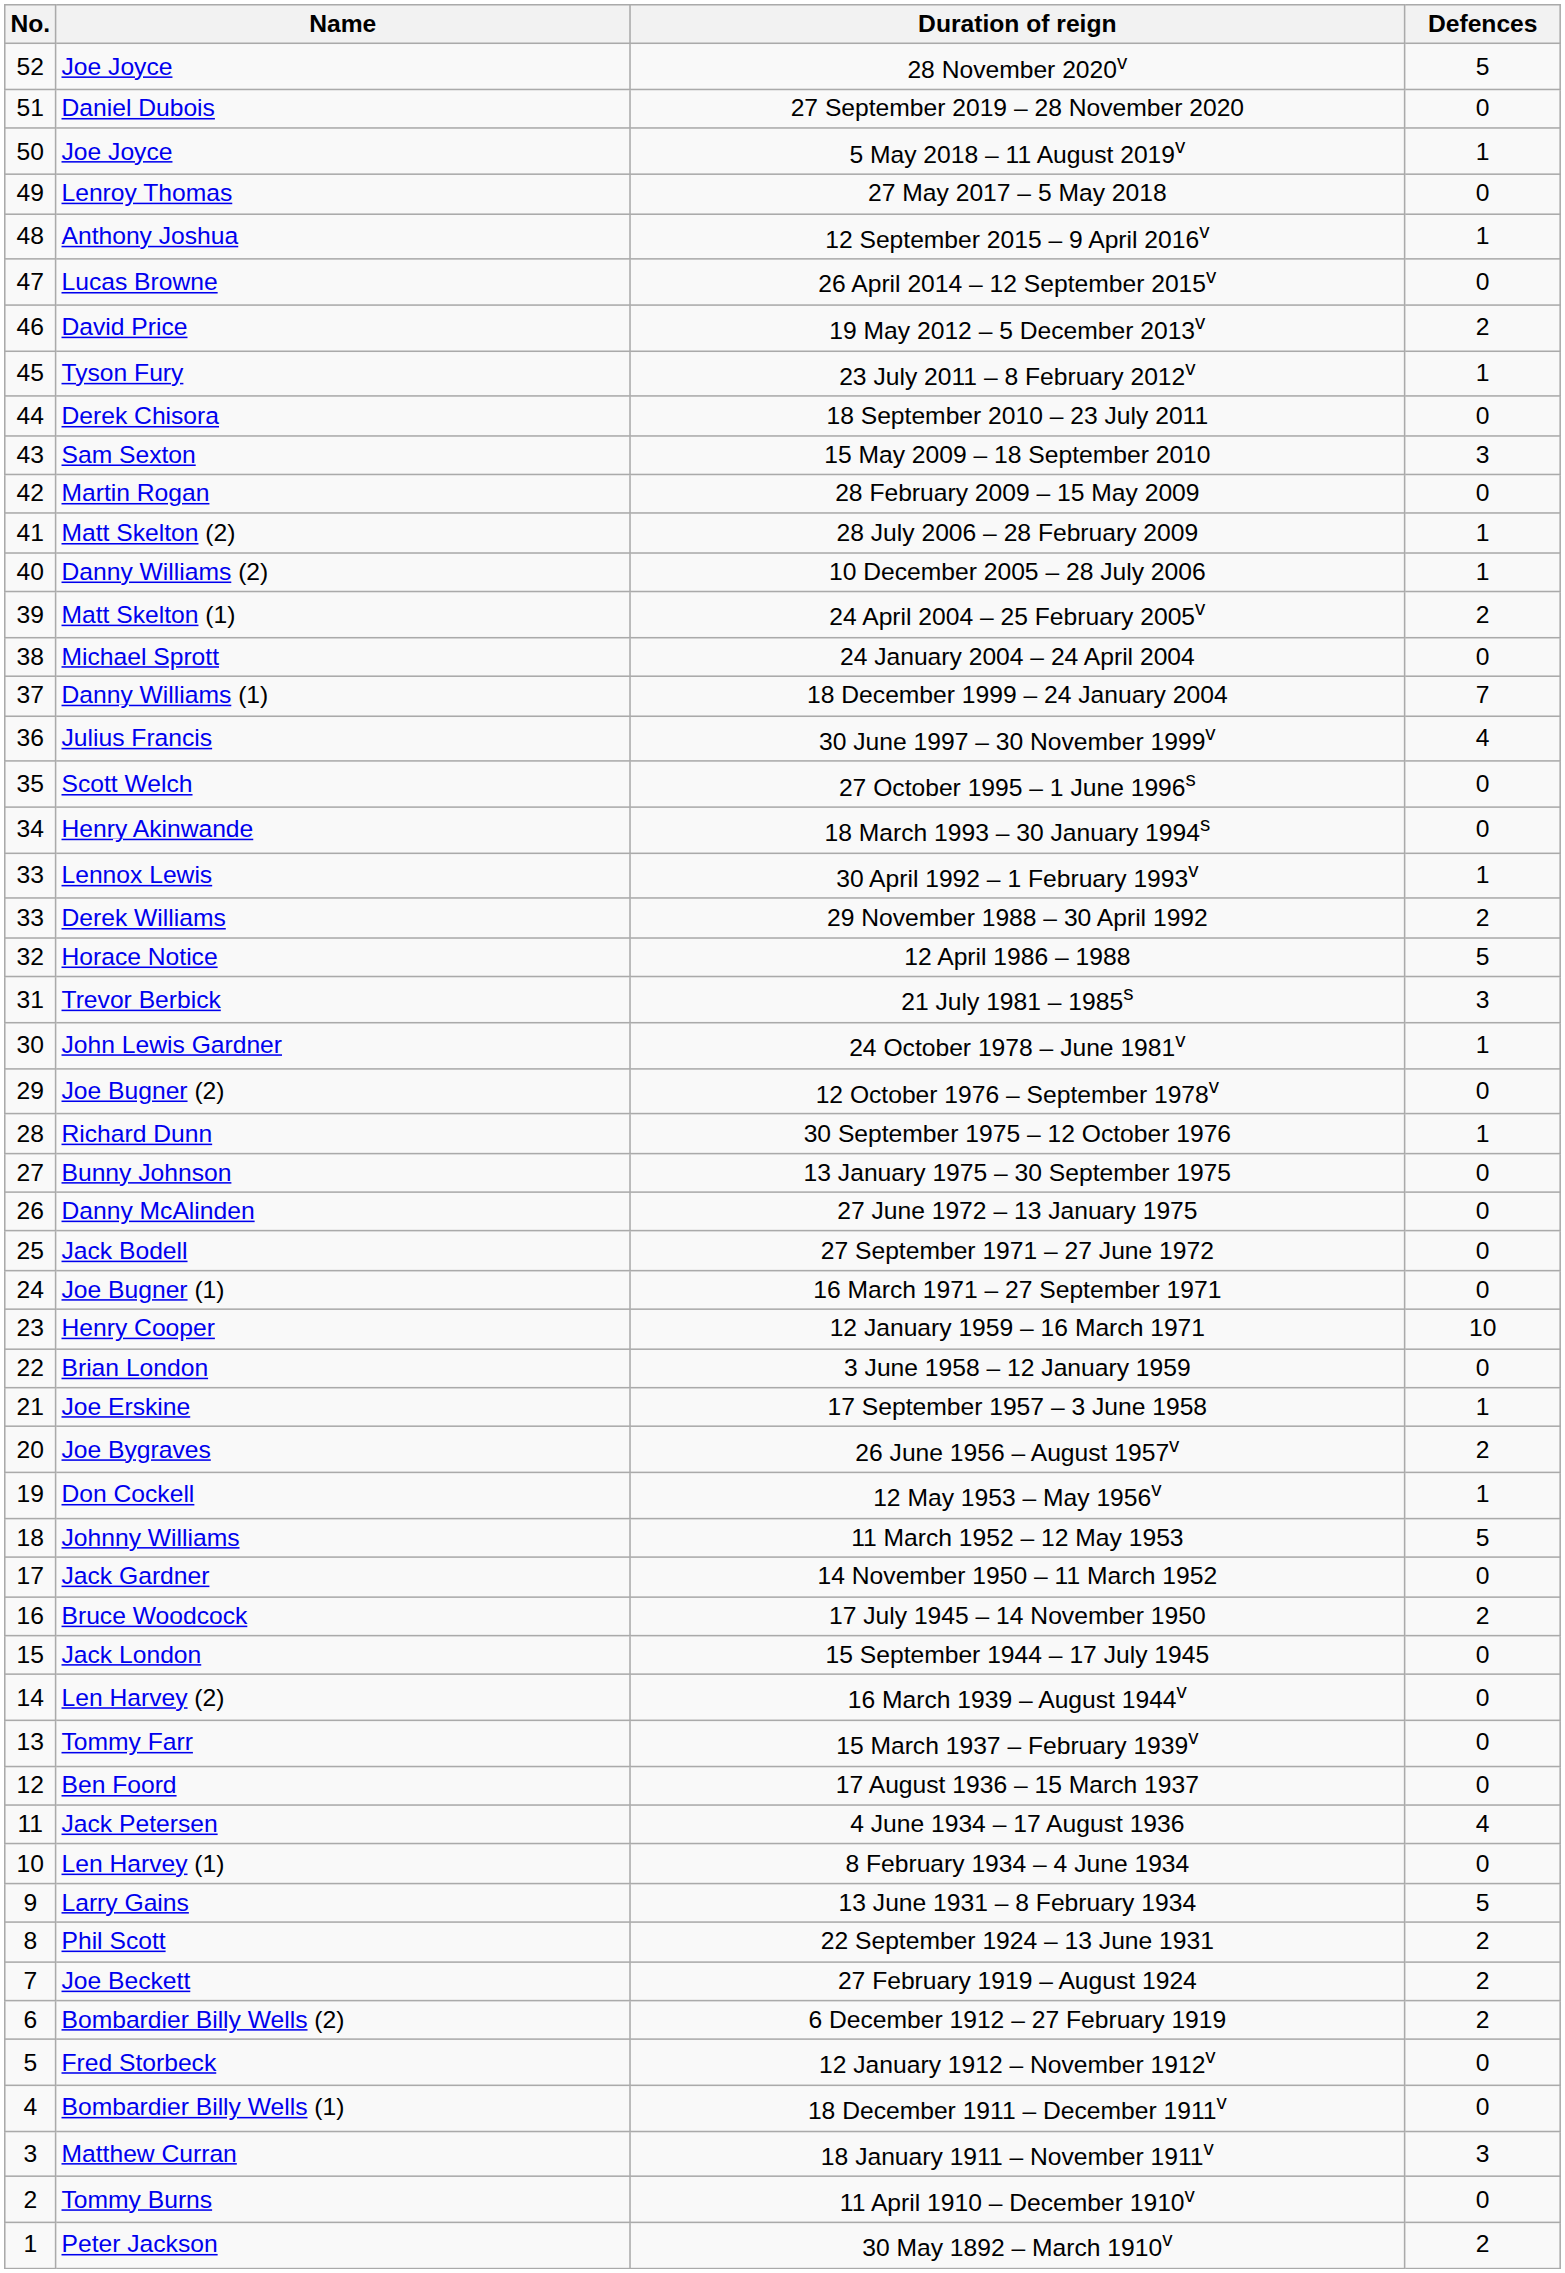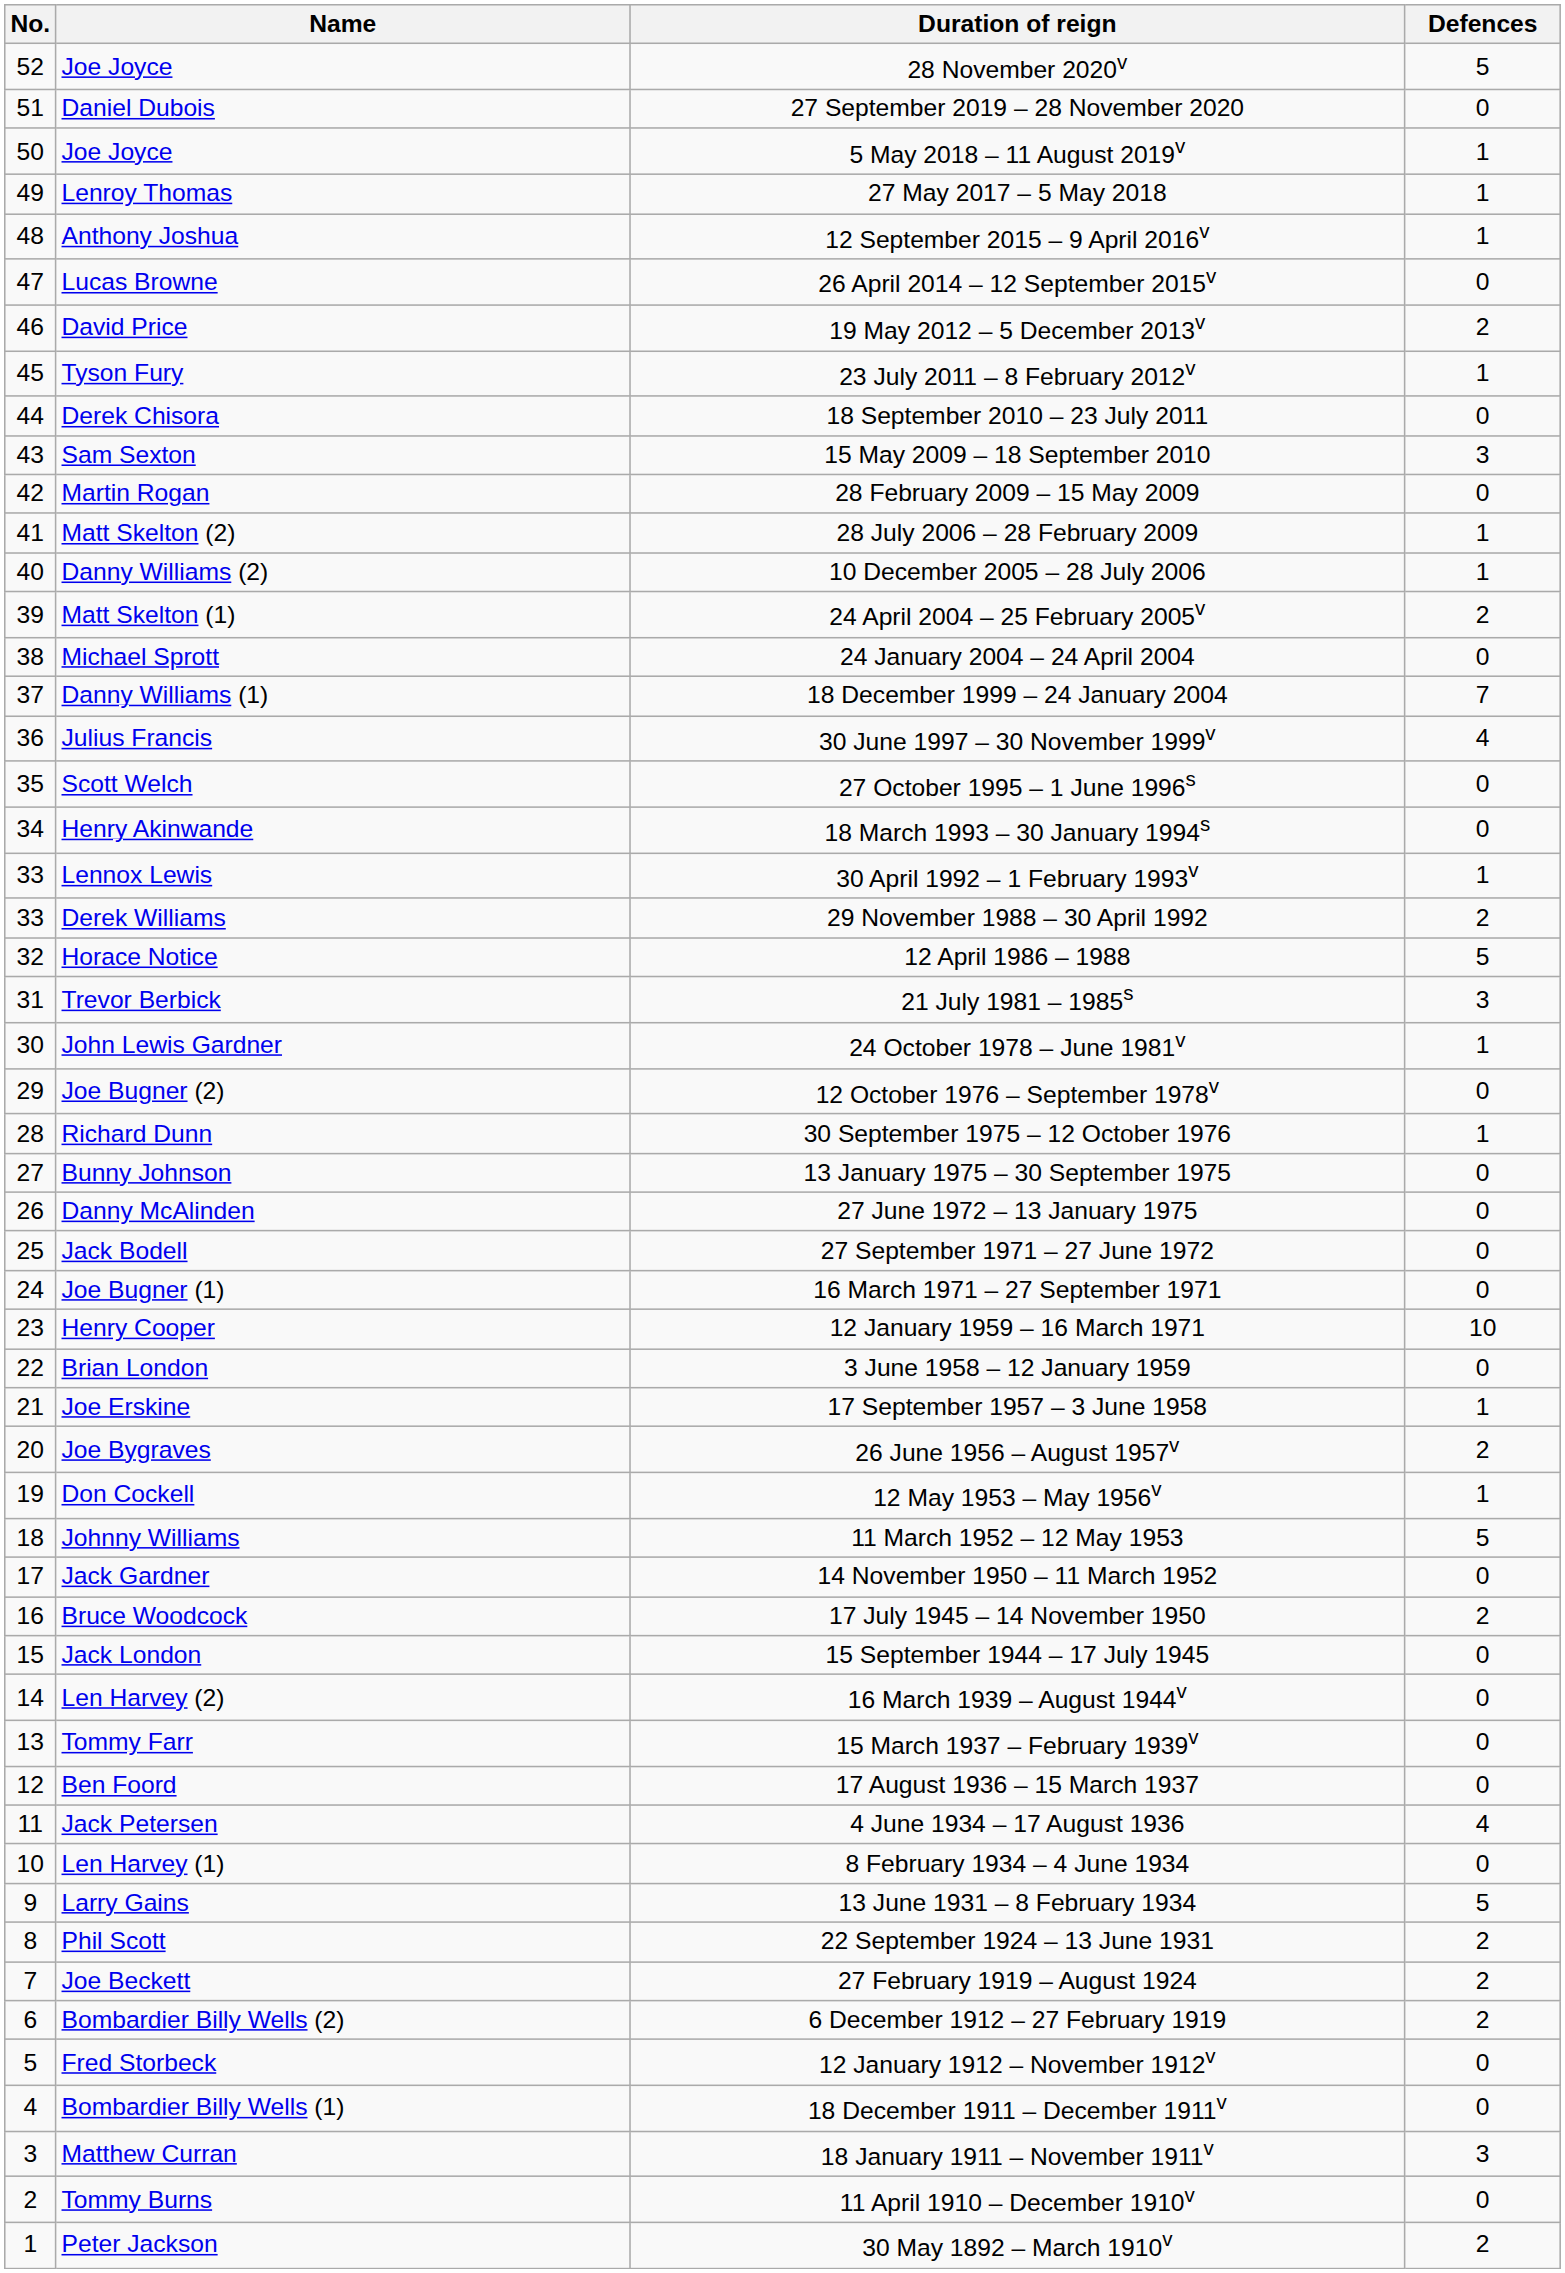27 May 2017 – 5 May 2018 | Defences: 0 -> 1
